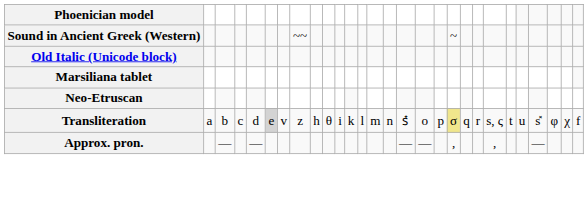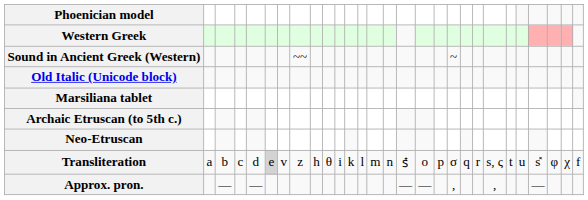+ row: Western Greek
+ row: Archaic Etruscan (to 5th c.)
Transliteration | column 19: khaki background -> no background
